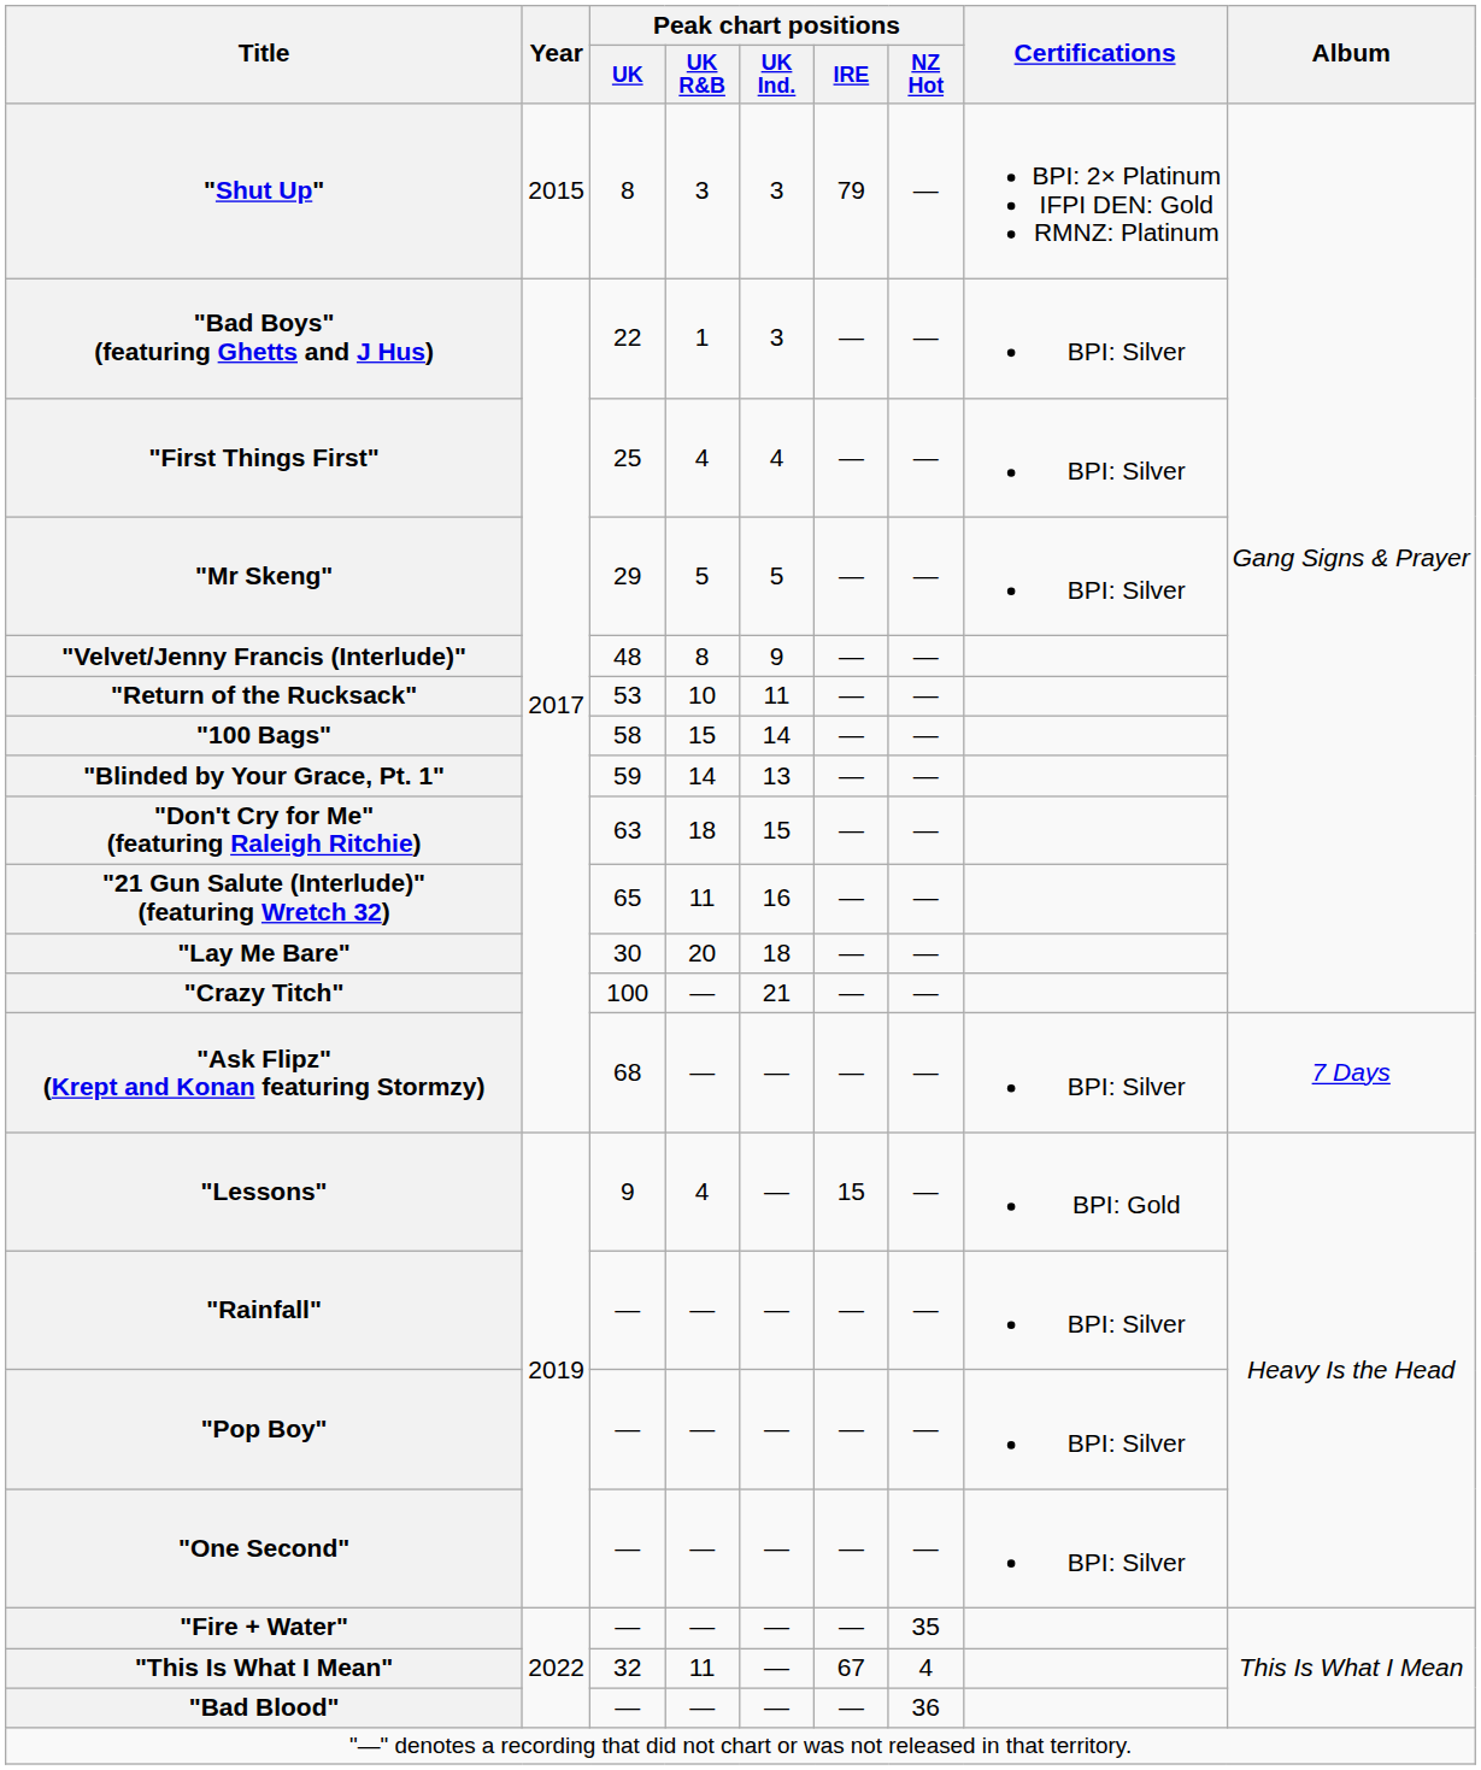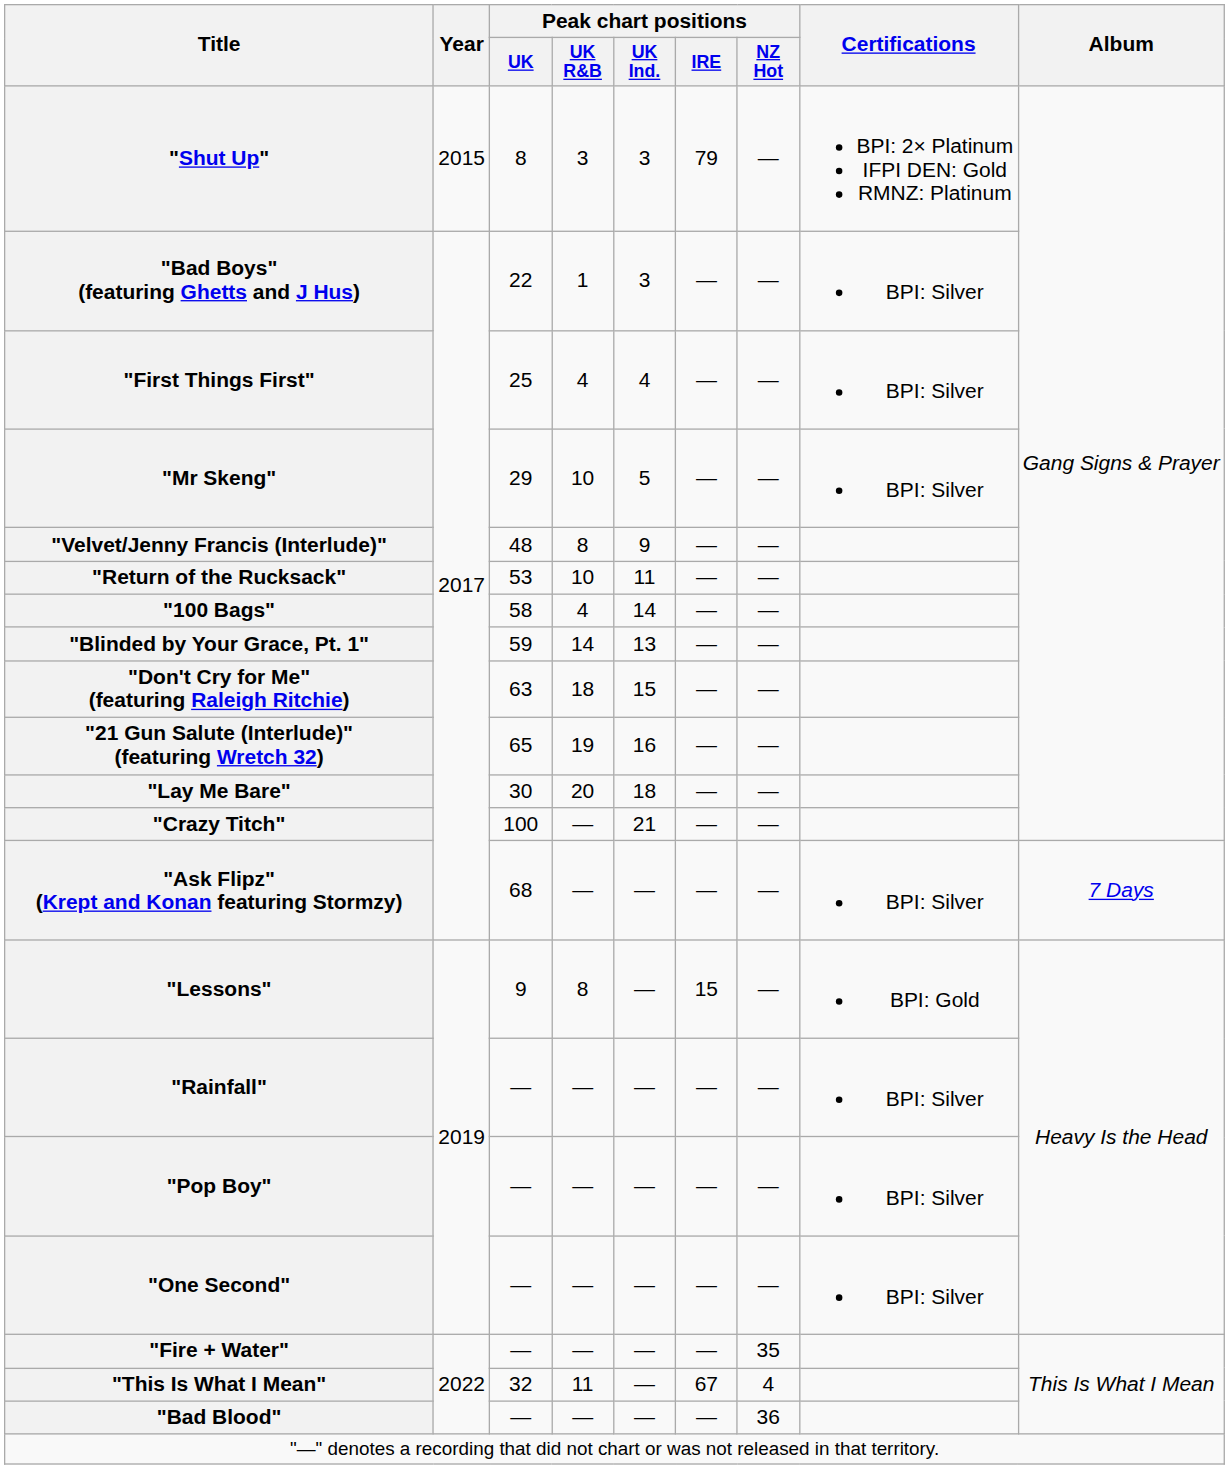"Mr Skeng" | Peak chart positions / UK R&B: 5 -> 10
"100 Bags" | Peak chart positions / UK R&B: 15 -> 4
"21 Gun Salute (Interlude)" (featuring Wretch 32) | Peak chart positions / UK R&B: 11 -> 19
"Lessons" | Peak chart positions / UK R&B: 4 -> 8
